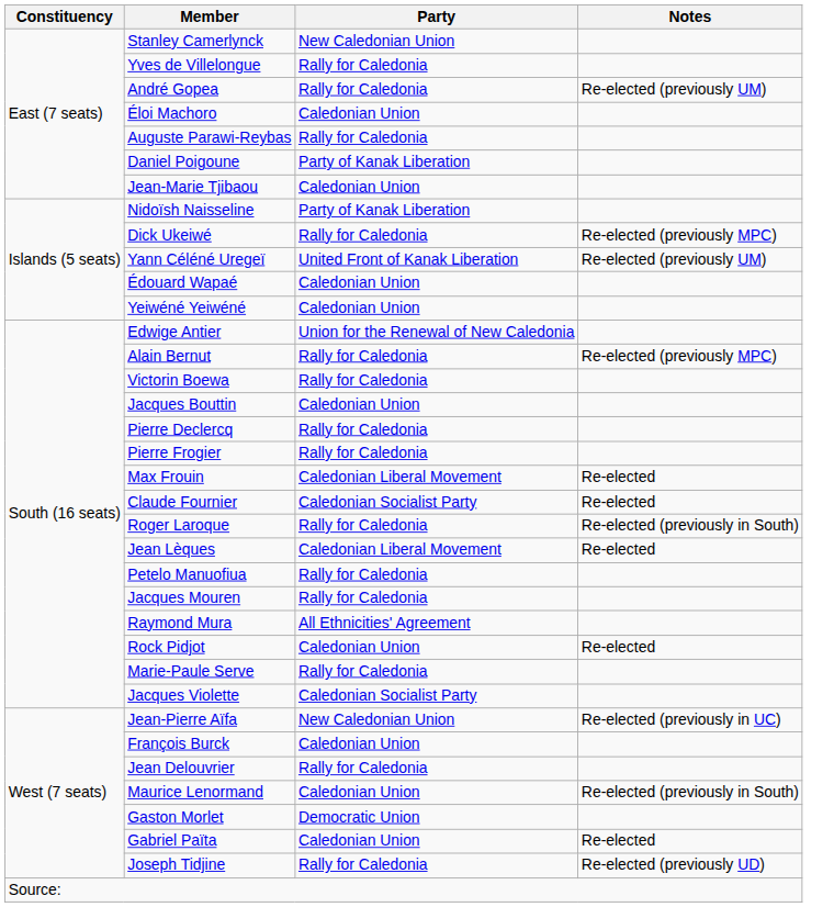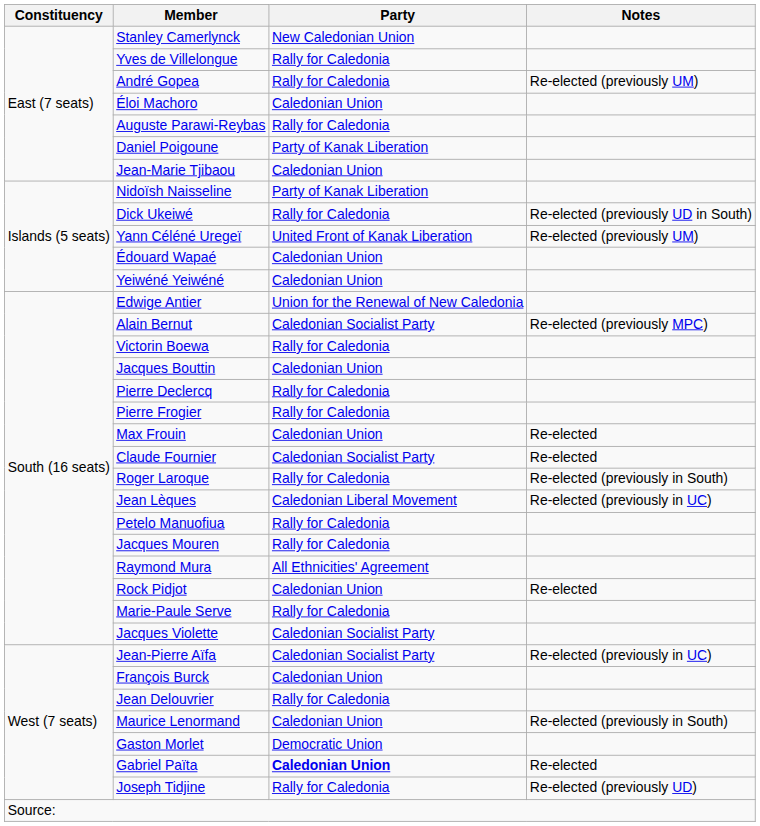Dick Ukeiwé | Notes: Re-elected (previously MPC) -> Re-elected (previously UD in South)
Alain Bernut | Party: Rally for Caledonia -> Caledonian Socialist Party
Max Frouin | Party: Caledonian Liberal Movement -> Caledonian Union
Jean Lèques | Notes: Re-elected -> Re-elected (previously in UC)
Jean-Pierre Aïfa | Party: New Caledonian Union -> Caledonian Socialist Party
Gabriel Païta | Party: normal -> bold
